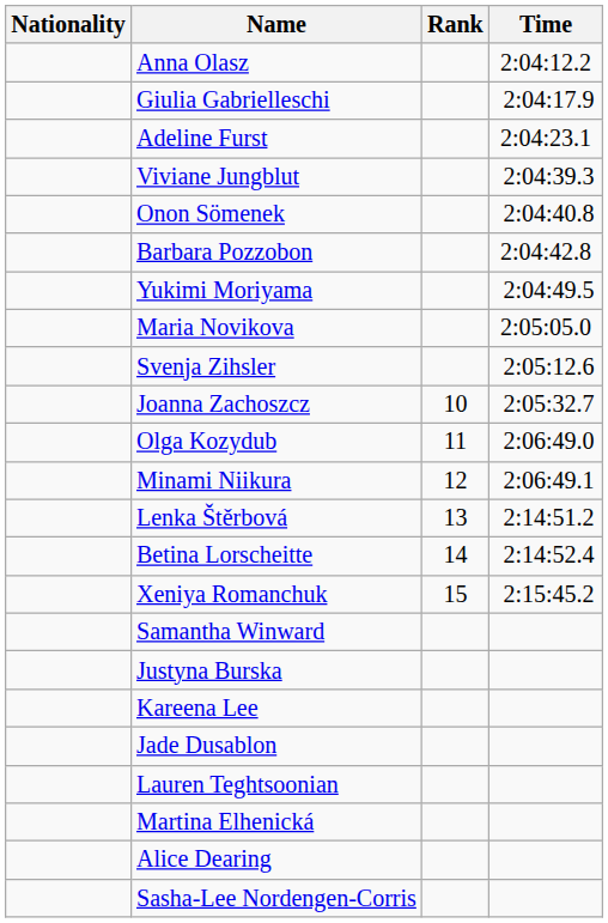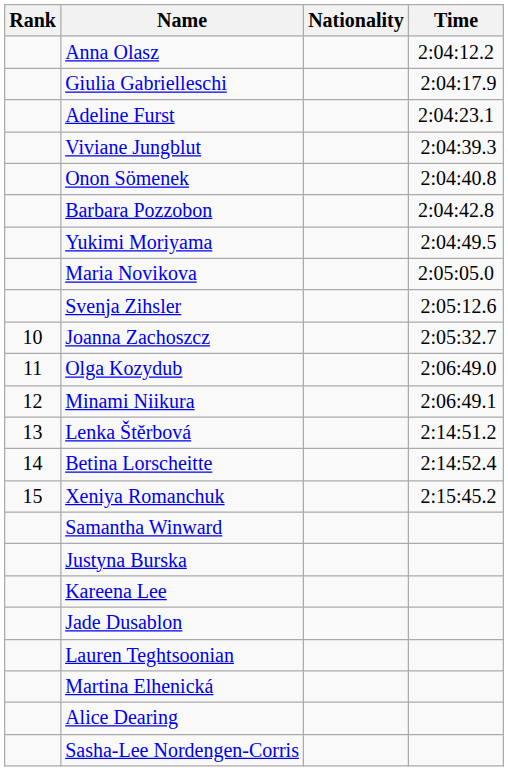columns swapped: Rank <-> Nationality
